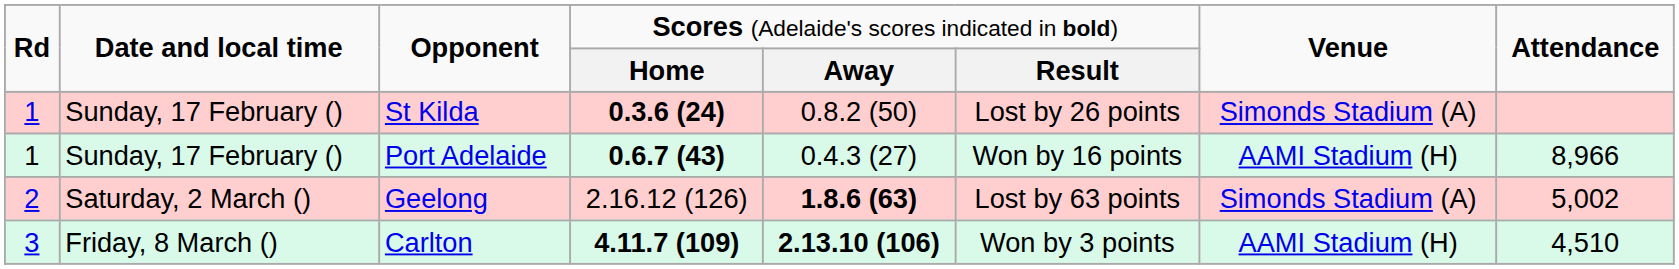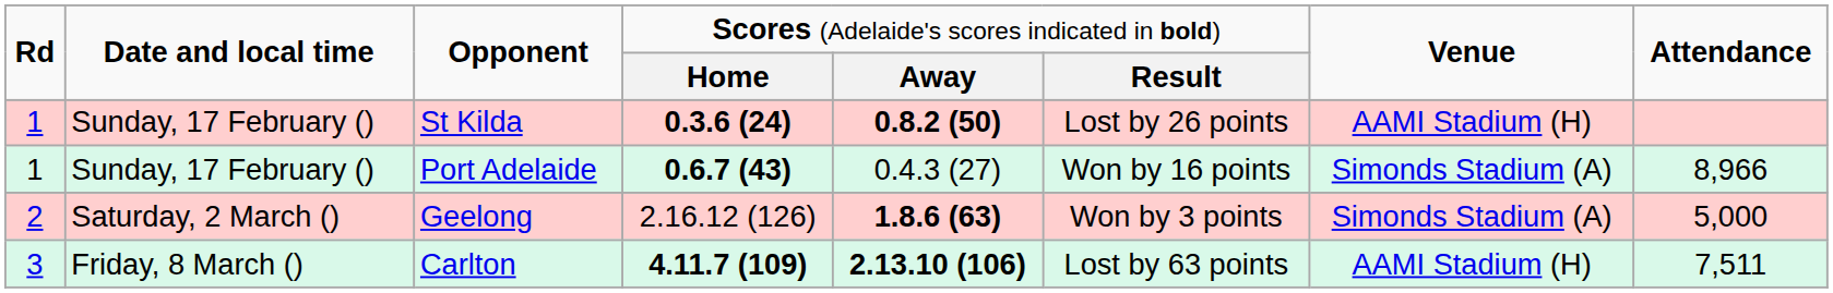St Kilda | column 5: normal -> bold
St Kilda | column 7: Simonds Stadium (A) -> AAMI Stadium (H)
Port Adelaide | column 7: AAMI Stadium (H) -> Simonds Stadium (A)
Geelong | column 6: Lost by 63 points -> Won by 3 points
Geelong | column 8: 5,002 -> 5,000
Carlton | column 6: Won by 3 points -> Lost by 63 points
Carlton | column 8: 4,510 -> 7,511
